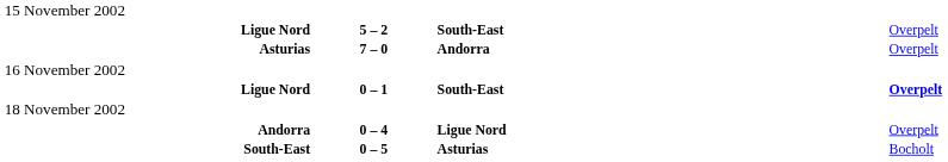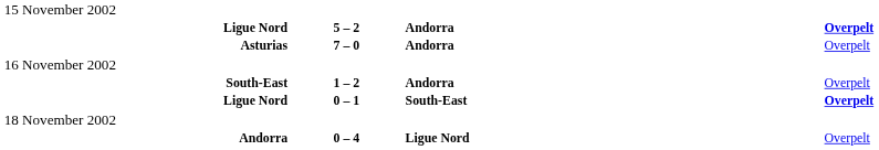Ligue Nord / 5 – 2 | column 3: South-East -> Andorra
Ligue Nord / 5 – 2 | column 4: normal -> bold
+ row: South-East | 1 – 2 | Andorra | Overpelt
- row: South-East | 0 – 5 | Asturias | Bocholt
